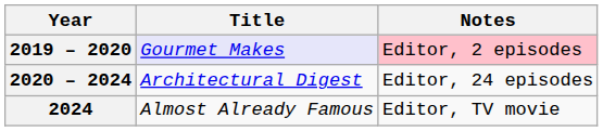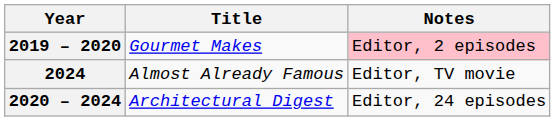2019 – 2020 | Title: lavender background -> no background
rows swapped: 2020 – 2024 <-> 2024
